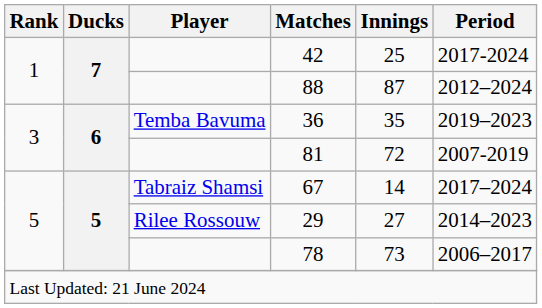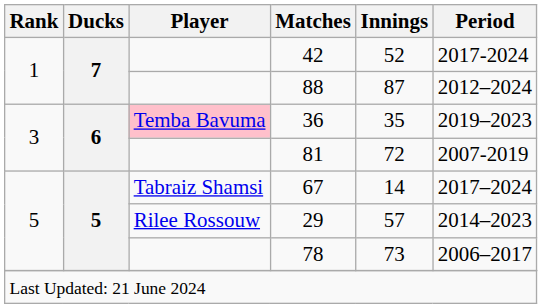42 | Innings: 25 -> 52
36 | Player: no background -> pink background
29 | Innings: 27 -> 57
